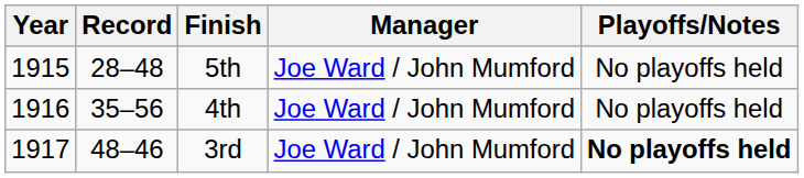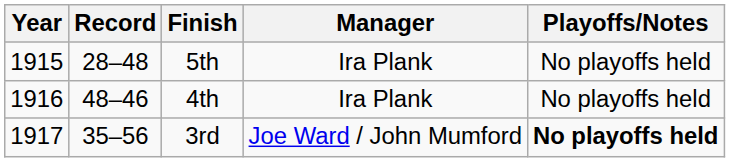5th | Manager: Joe Ward / John Mumford -> Ira Plank
4th | Record: 35–56 -> 48–46
4th | Manager: Joe Ward / John Mumford -> Ira Plank
3rd | Record: 48–46 -> 35–56
